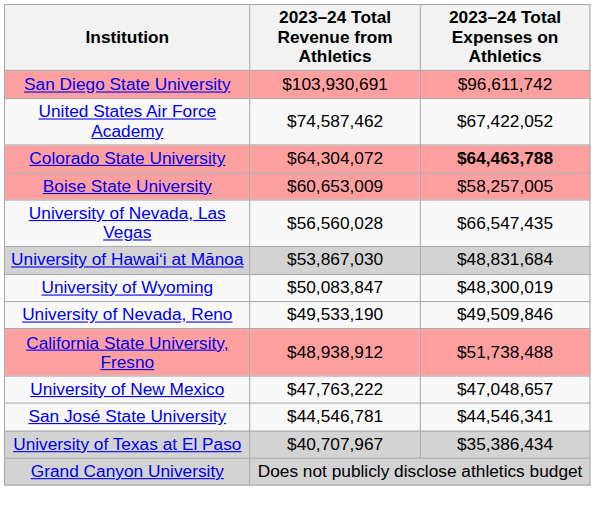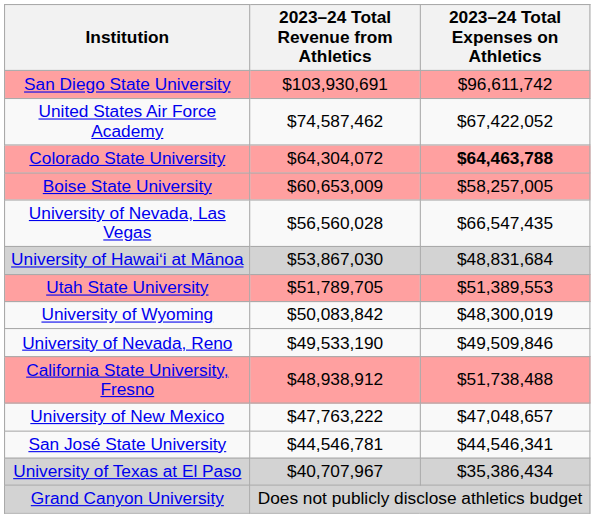+ row: Utah State University | $51,789,705 | $51,389,553
University of Wyoming | 2023–24 Total Revenue from Athletics: $50,083,847 -> $50,083,842
